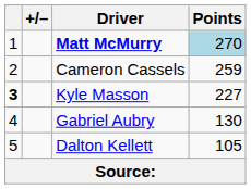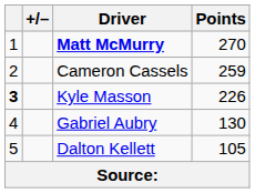Matt McMurry | Points: lightblue background -> no background
Kyle Masson | Points: 227 -> 226
